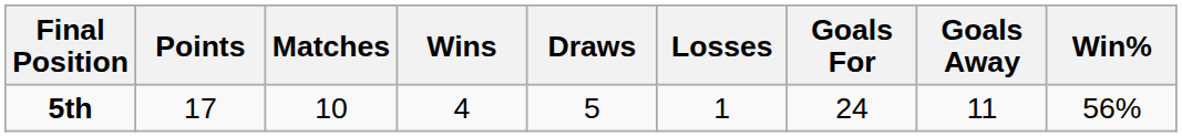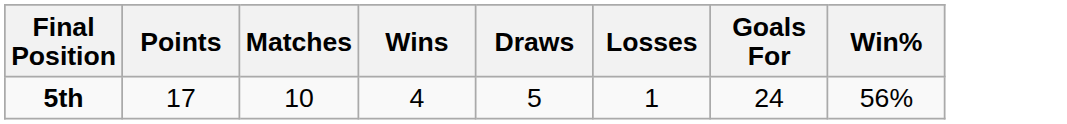- column: Goals Away | 11
